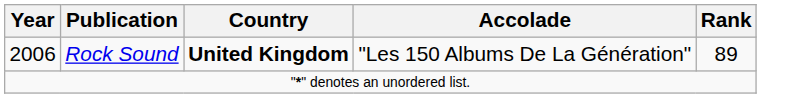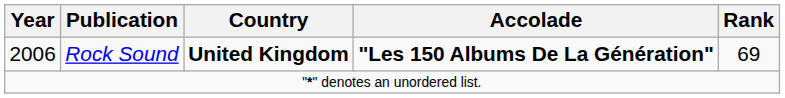2006 | Accolade: normal -> bold
2006 | Rank: 89 -> 69
